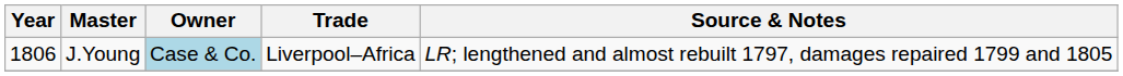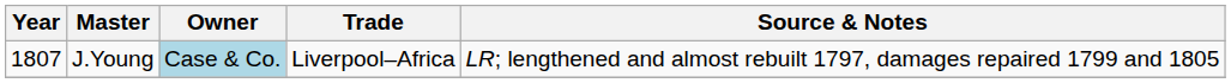J.Young | Year: 1806 -> 1807
